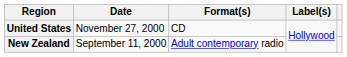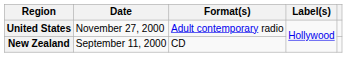United States | Format(s): CD -> Adult contemporary radio
New Zealand | Format(s): Adult contemporary radio -> CD
